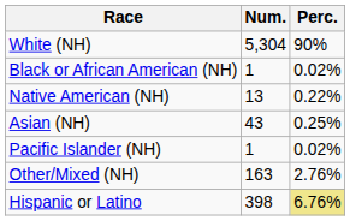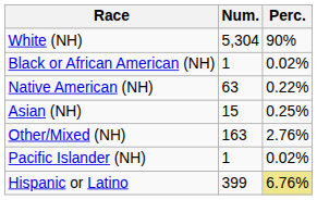Native American (NH) | Num.: 13 -> 63
Asian (NH) | Num.: 43 -> 15
rows swapped: Pacific Islander (NH) <-> Other/Mixed (NH)
Hispanic or Latino | Num.: 398 -> 399
